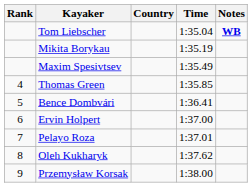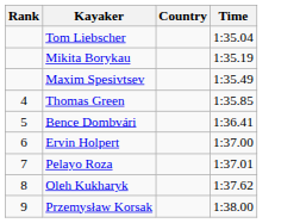- column: Notes | WB
